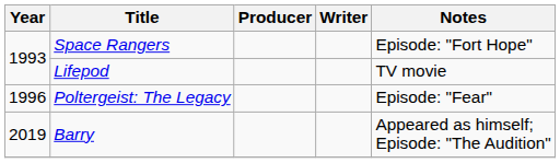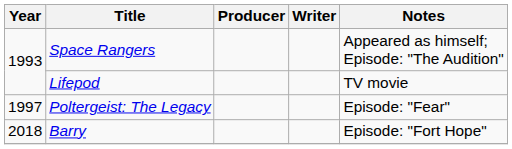Space Rangers | Notes: Episode: "Fort Hope" -> Appeared as himself; Episode: "The Audition"
Poltergeist: The Legacy | Year: 1996 -> 1997
Barry | Year: 2019 -> 2018
Barry | Notes: Appeared as himself; Episode: "The Audition" -> Episode: "Fort Hope"
